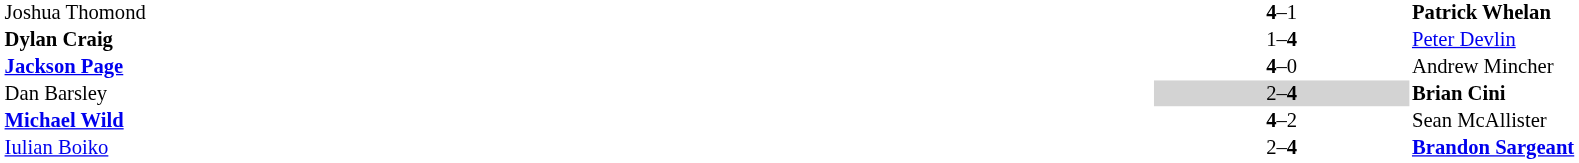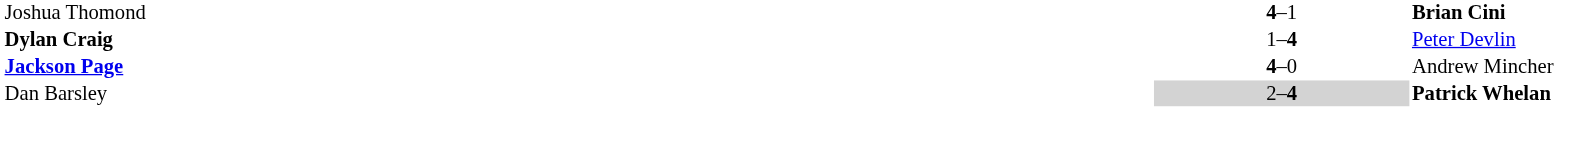Joshua Thomond | column 3: Patrick Whelan -> Brian Cini
Dan Barsley | column 3: Brian Cini -> Patrick Whelan
- row: Michael Wild | 4–2 | Sean McAllister
- row: Iulian Boiko | 2–4 | Brandon Sargeant
